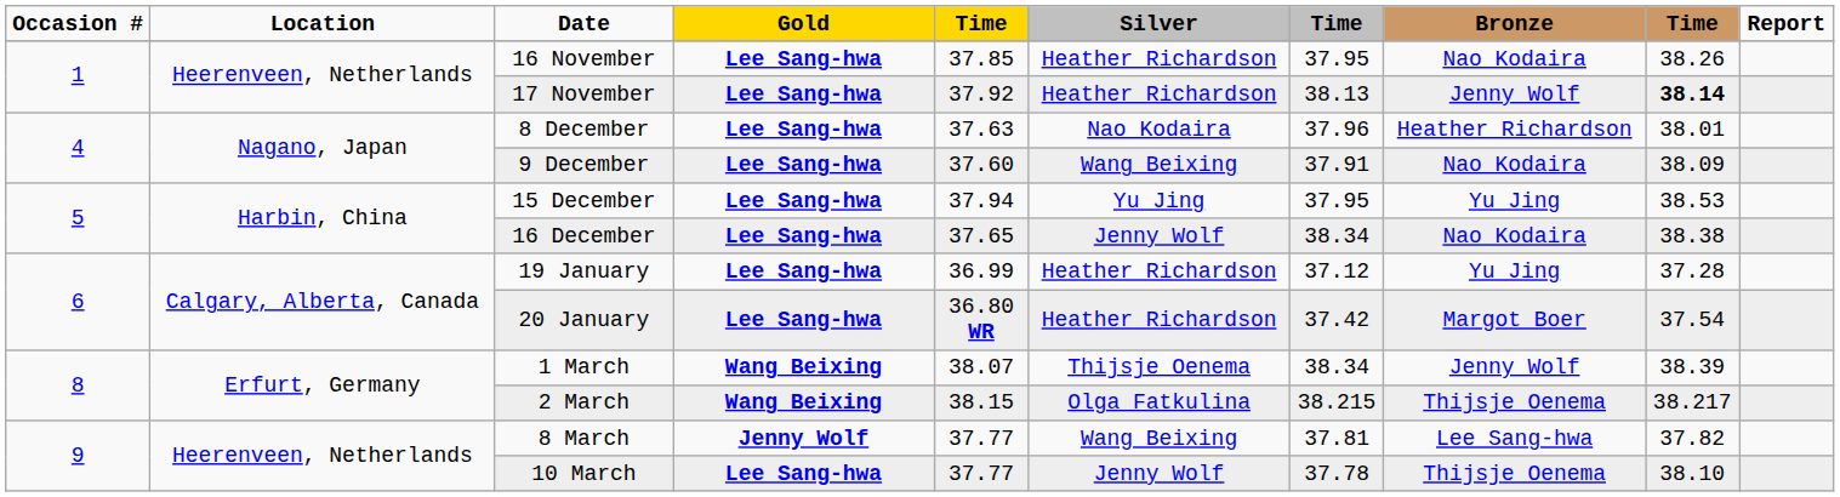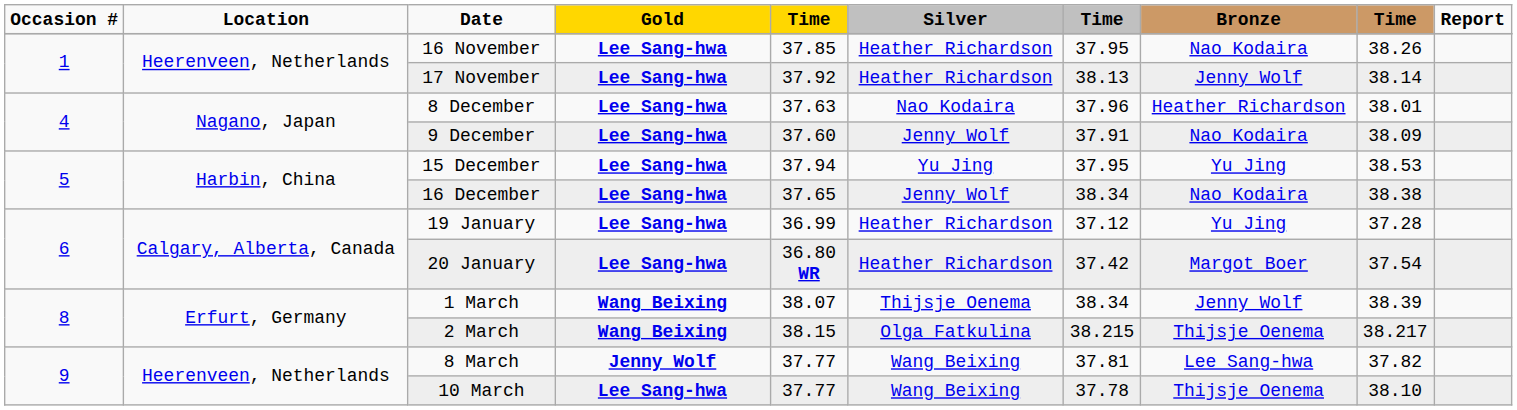17 November | column 9: bold -> normal
9 December | Silver: Wang Beixing -> Jenny Wolf
10 March | Silver: Jenny Wolf -> Wang Beixing
